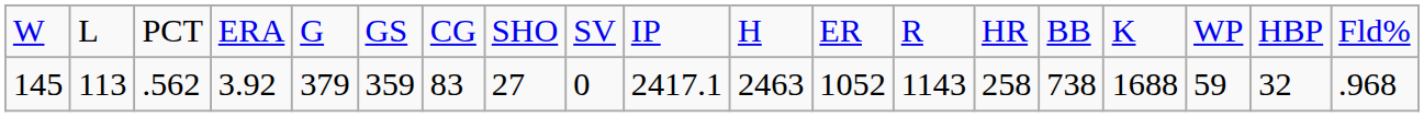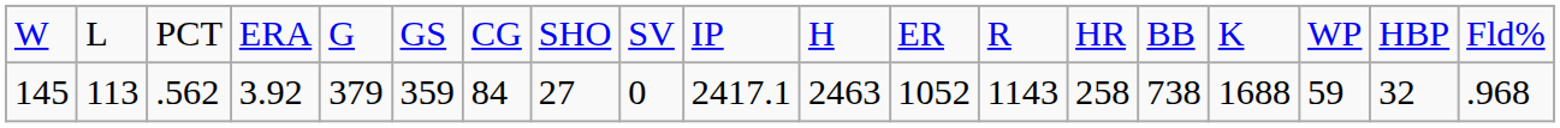145 | column 7: 83 -> 84
